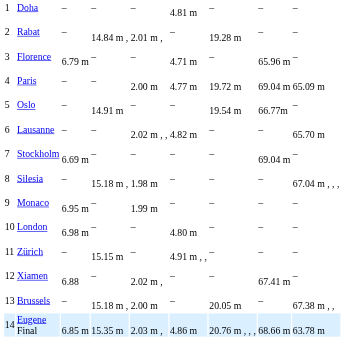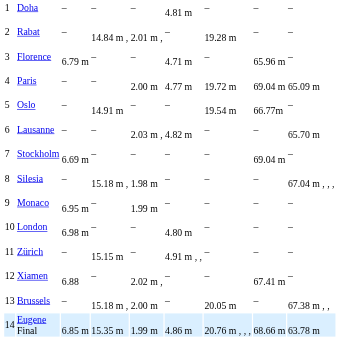Lausanne | column 5: 2.02 m , , -> 2.03 m ,
Eugene Final | column 5: 2.03 m , -> 1.99 m
